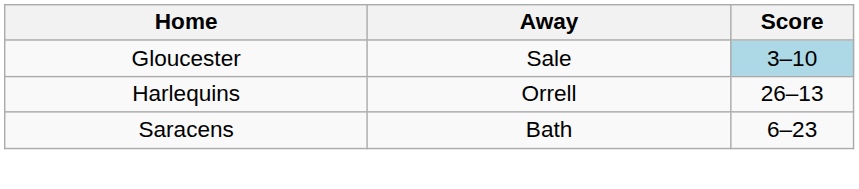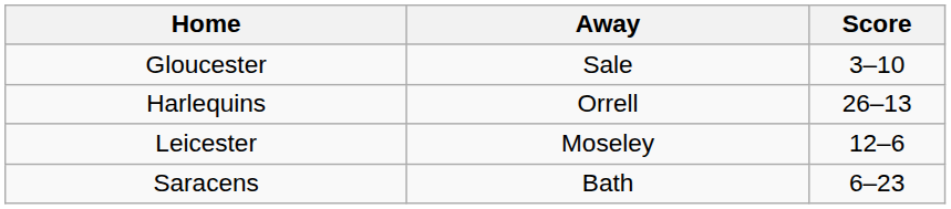Gloucester | Score: lightblue background -> no background
+ row: Leicester | Moseley | 12–6
